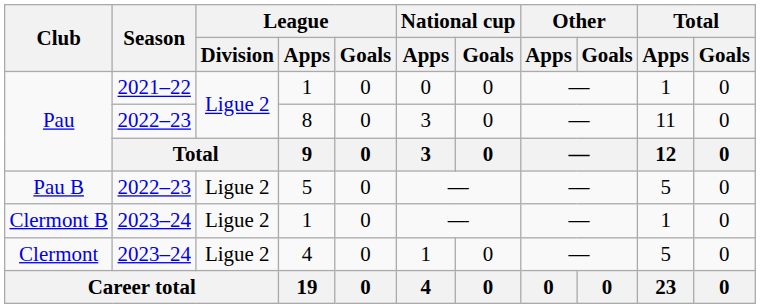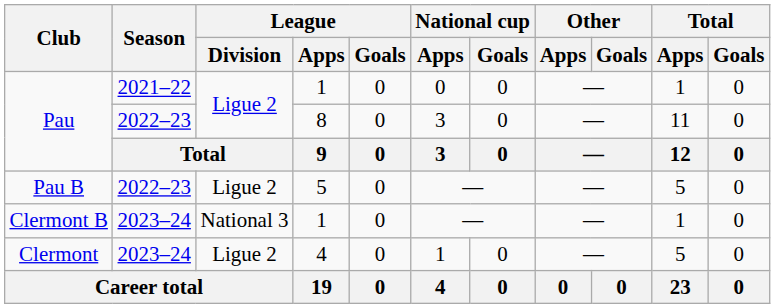Clermont B | League / Division: Ligue 2 -> National 3
